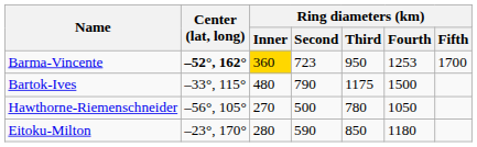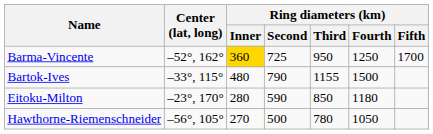Barma-Vincente | Center (lat, long): bold -> normal
Barma-Vincente | Ring diameters (km) / Second: 723 -> 725
Barma-Vincente | Ring diameters (km) / Fourth: 1253 -> 1250
Bartok-Ives | Ring diameters (km) / Third: 1175 -> 1155
rows swapped: Hawthorne-Riemenschneider <-> Eitoku-Milton
